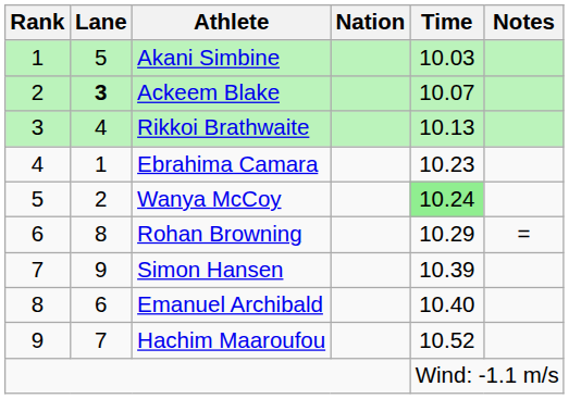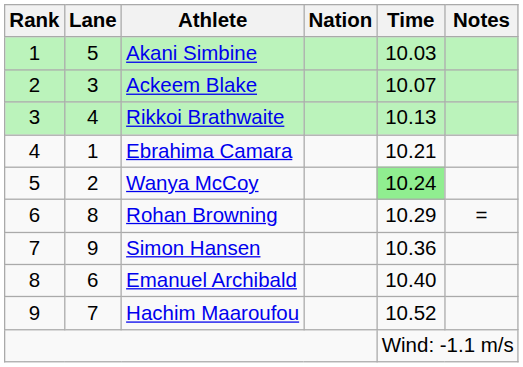Ackeem Blake | Lane: bold -> normal
Ebrahima Camara | Time: 10.23 -> 10.21
Simon Hansen | Time: 10.39 -> 10.36
